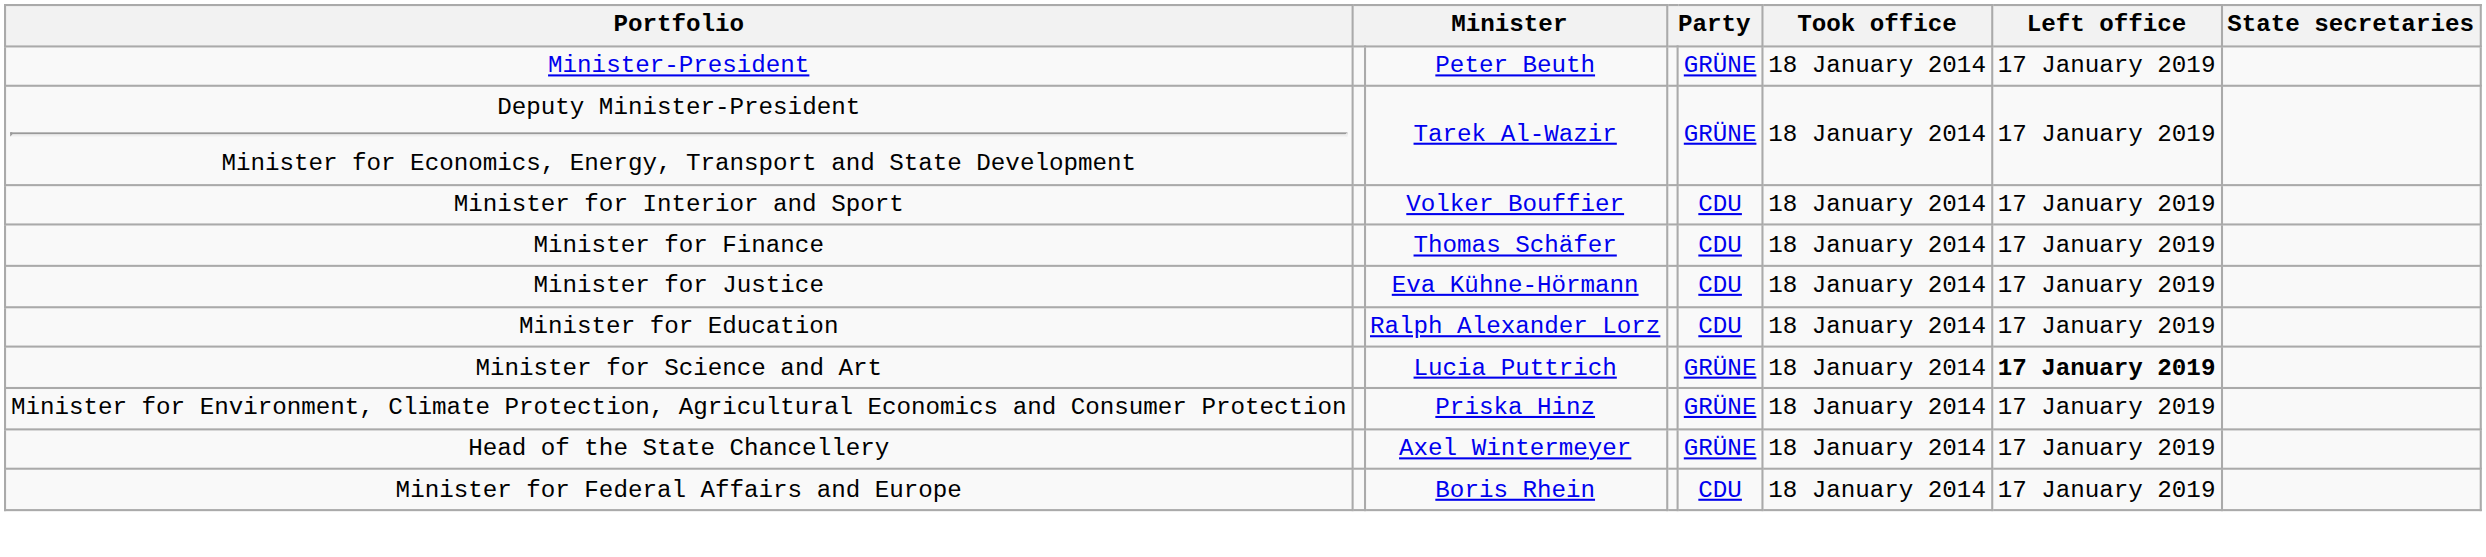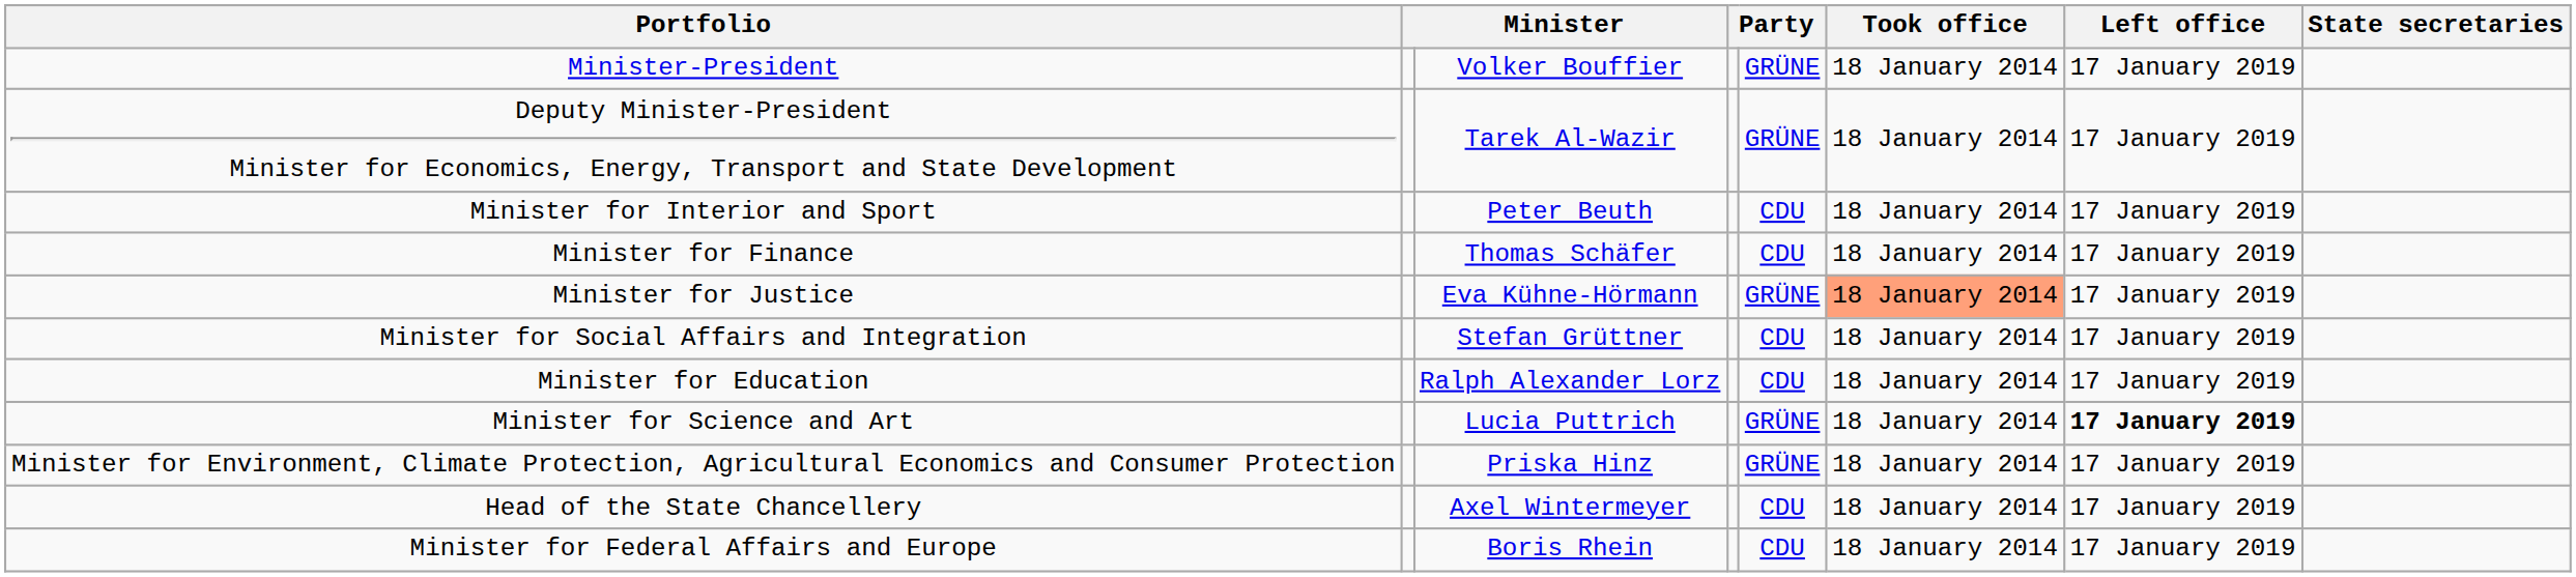Minister-President | column 3: Peter Beuth -> Volker Bouffier
Minister for Interior and Sport | column 3: Volker Bouffier -> Peter Beuth
Minister for Justice | column 5: CDU -> GRÜNE
Minister for Justice | Took office: no background -> lightsalmon background
+ row: Minister for Social Affairs and Integration | Stefan Grüttner | CDU | 18 January 2014 | 17 January 2019
Head of the State Chancellery | column 5: GRÜNE -> CDU
